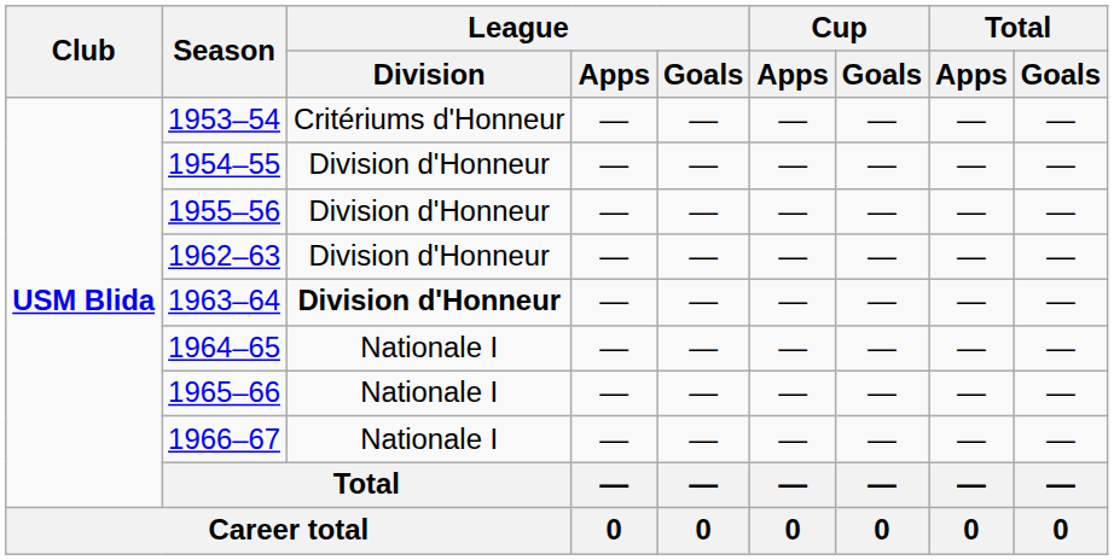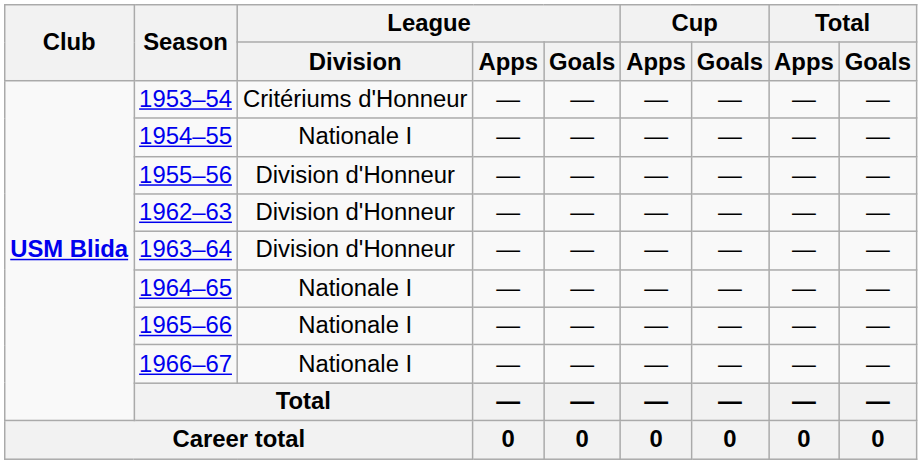1954–55 | League / Division: Division d'Honneur -> Nationale I
1963–64 | League / Division: bold -> normal
